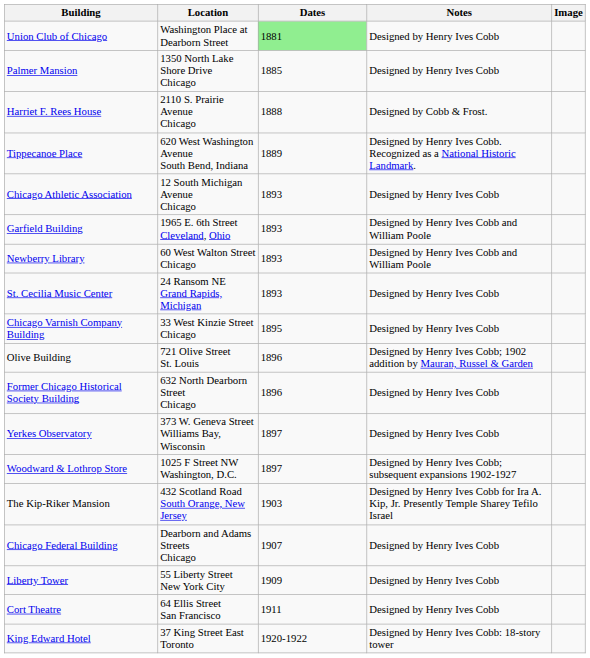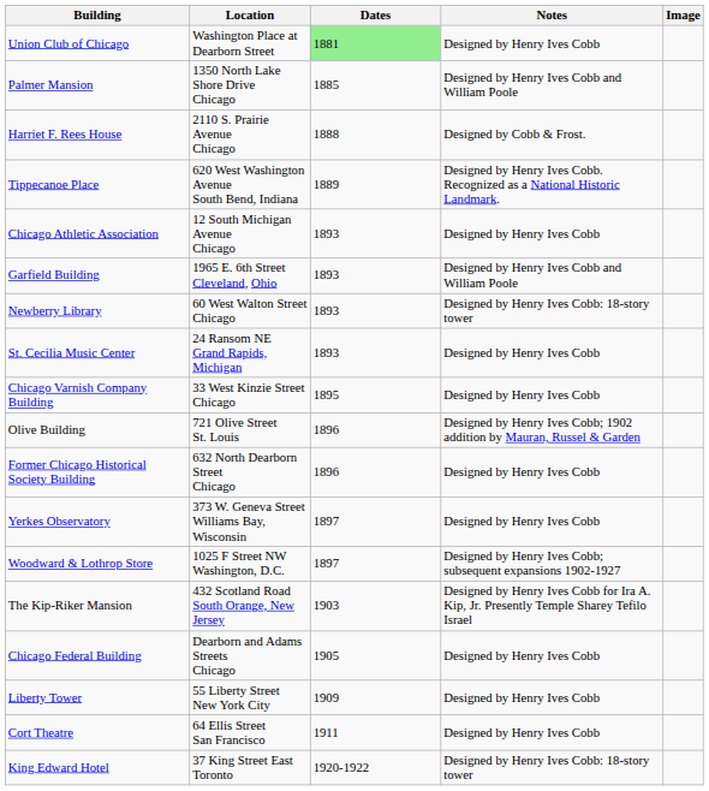Palmer Mansion | Notes: Designed by Henry Ives Cobb -> Designed by Henry Ives Cobb and William Poole
Newberry Library | Notes: Designed by Henry Ives Cobb and William Poole -> Designed by Henry Ives Cobb: 18-story tower
Chicago Federal Building | Dates: 1907 -> 1905
